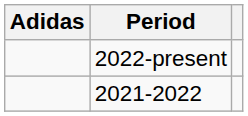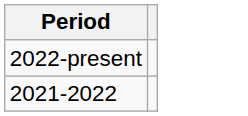- column: Adidas
